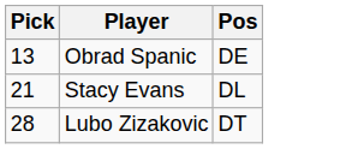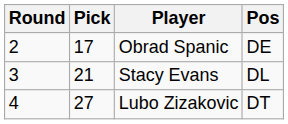+ column: Round | 2 | 3 | 4
Obrad Spanic | Pick: 13 -> 17
Lubo Zizakovic | Pick: 28 -> 27
